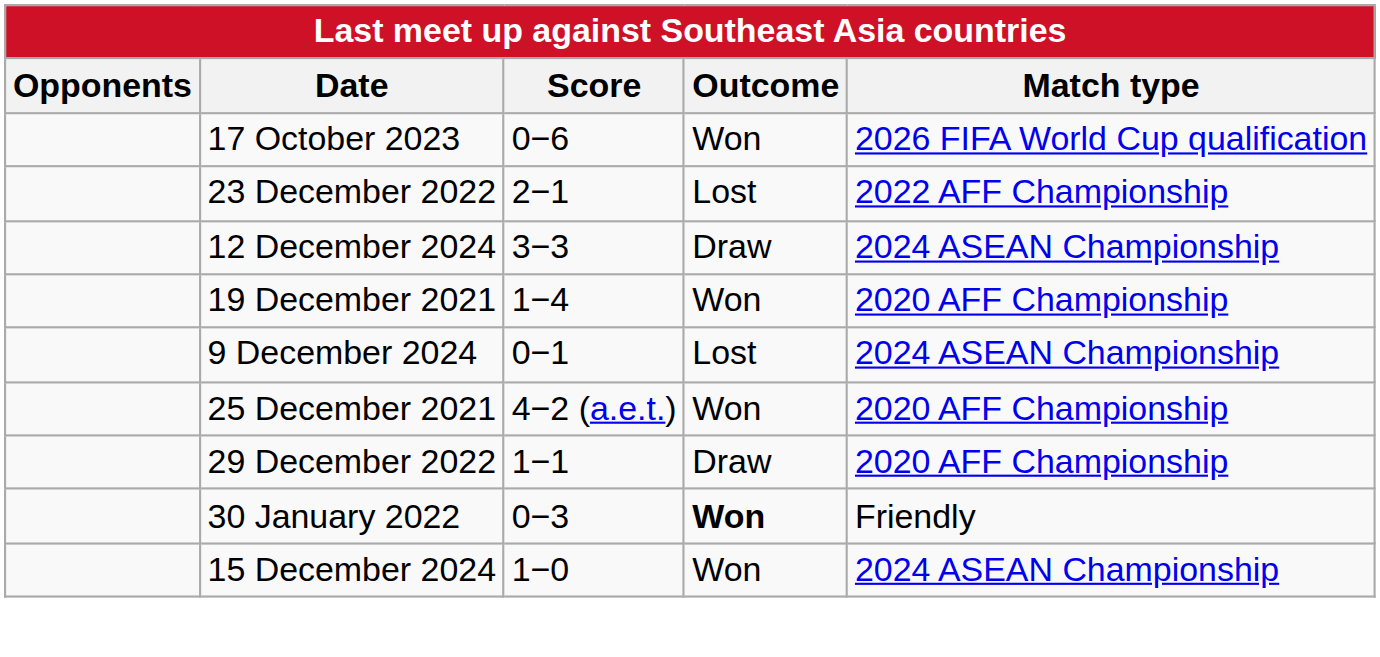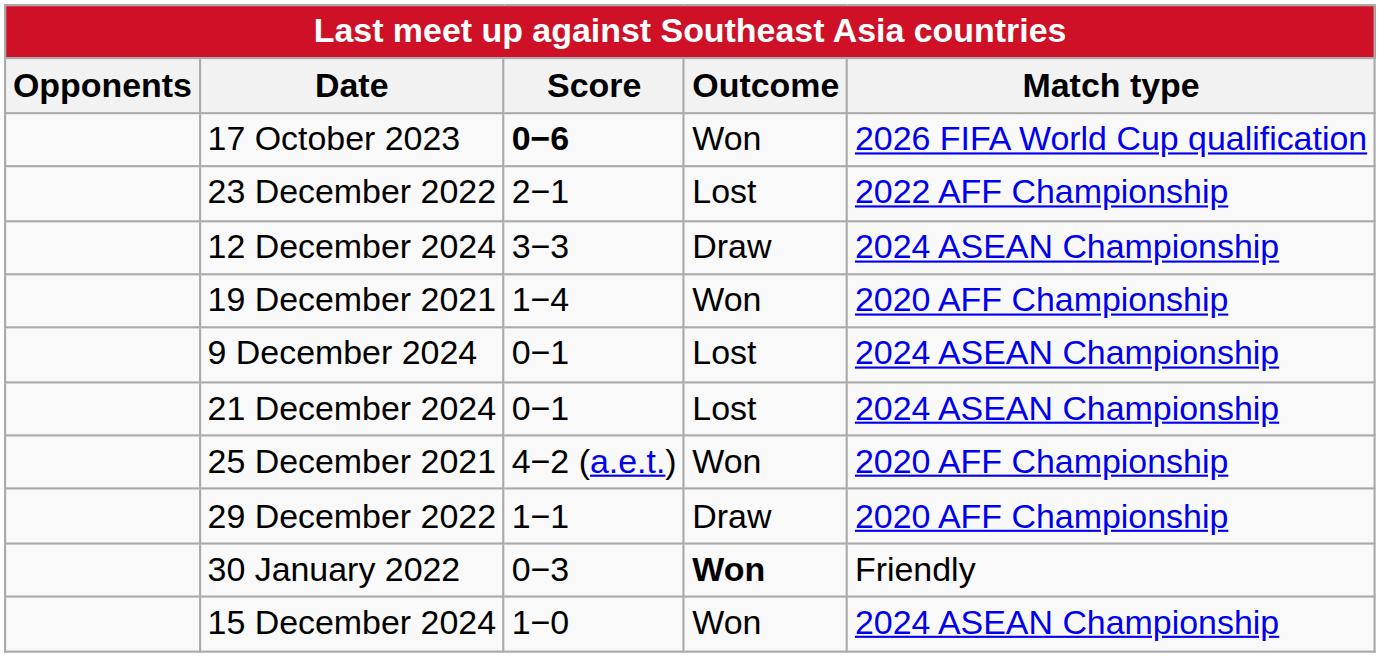17 October 2023 | Score: normal -> bold
+ row: 21 December 2024 | 0−1 | Lost | 2024 ASEAN Championship
